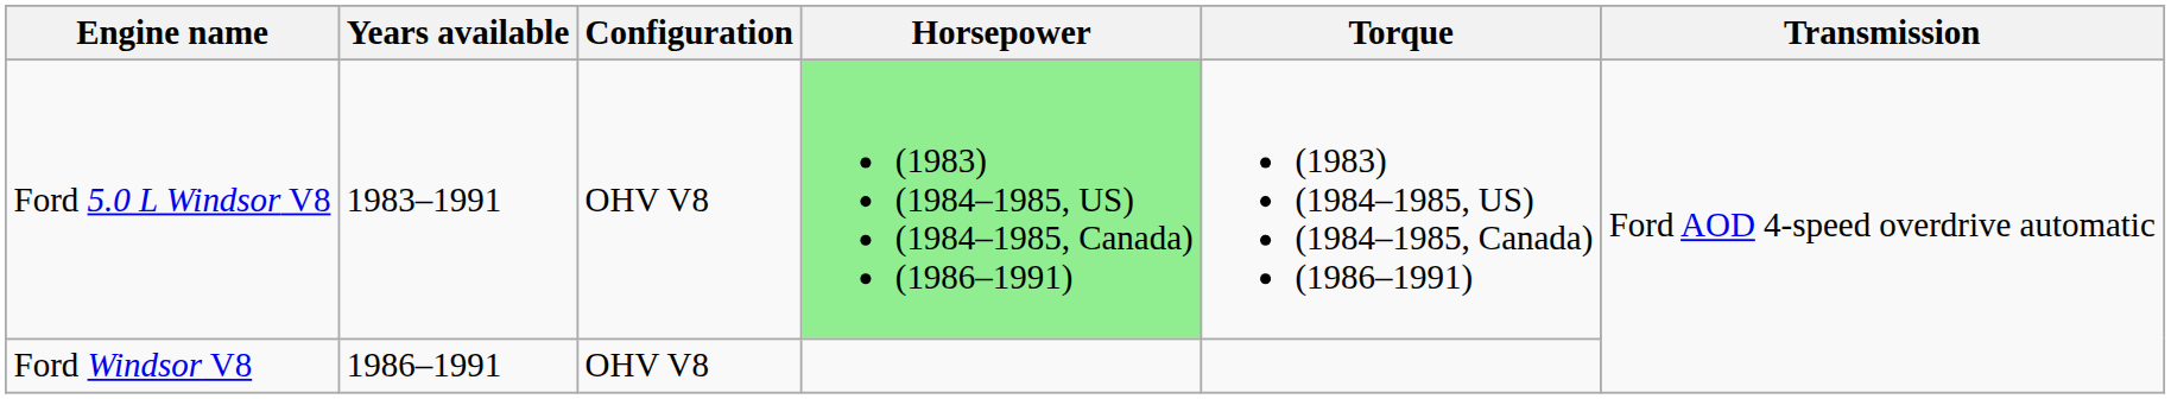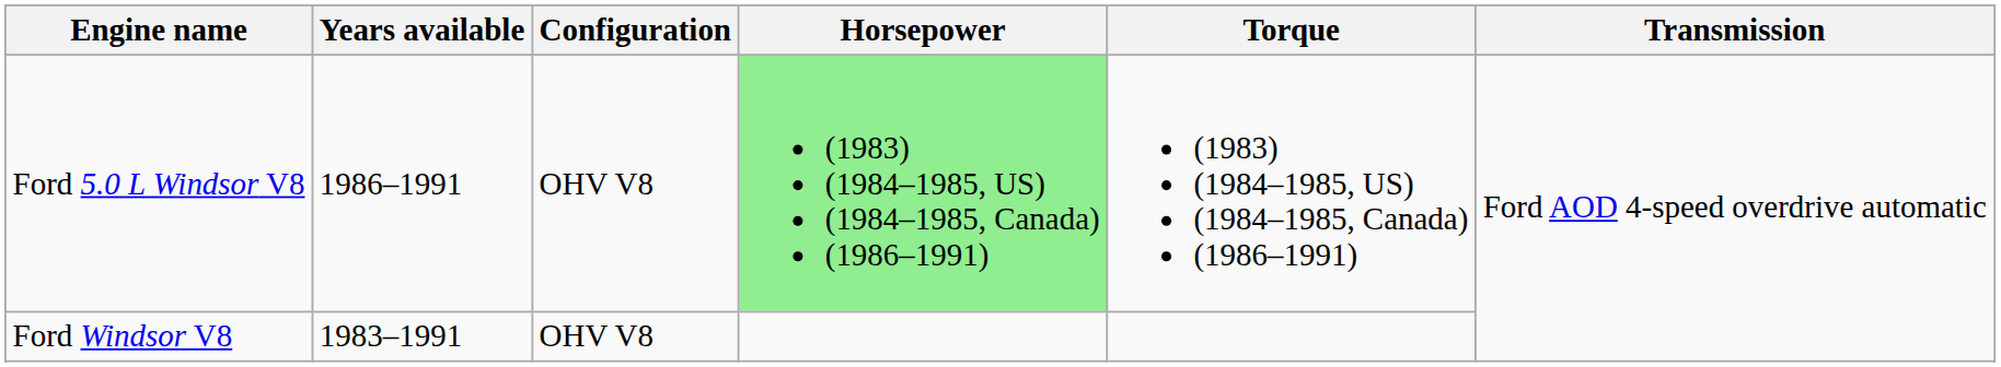Ford 5.0 L Windsor V8 | Years available: 1983–1991 -> 1986–1991
Ford Windsor V8 | Years available: 1986–1991 -> 1983–1991
